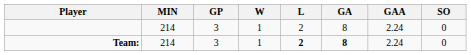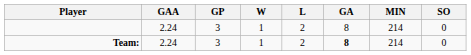columns swapped: MIN <-> GAA
Team: | L: bold -> normal
